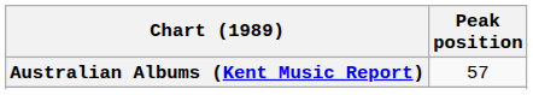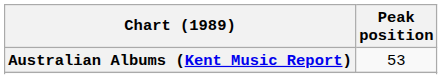Australian Albums (Kent Music Report) | Peak position: 57 -> 53
